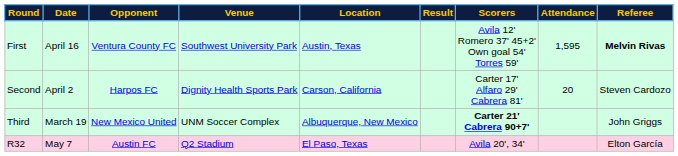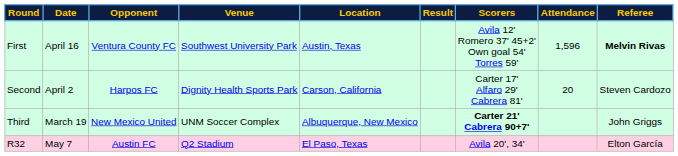First | Attendance: 1,595 -> 1,596
